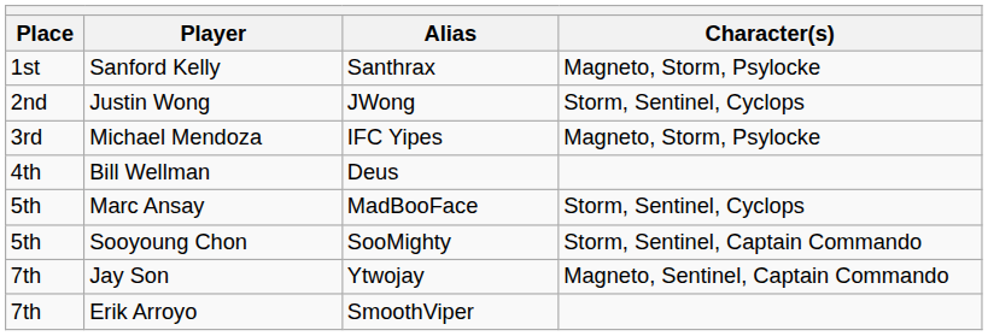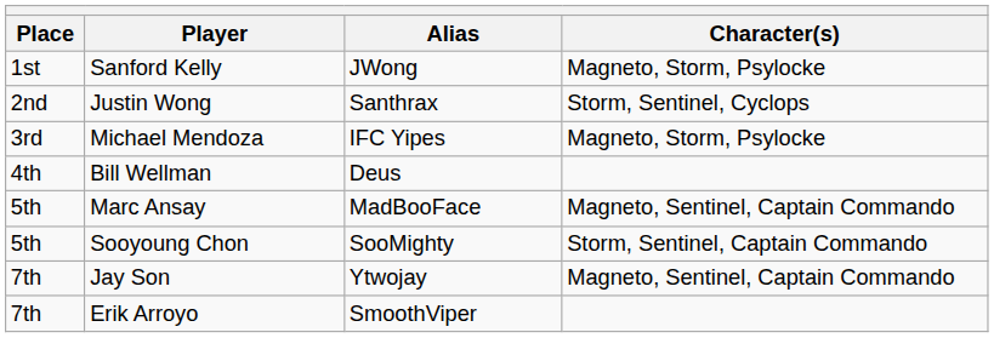Sanford Kelly | Alias: Santhrax -> JWong
Justin Wong | Alias: JWong -> Santhrax
Marc Ansay | Character(s): Storm, Sentinel, Cyclops -> Magneto, Sentinel, Captain Commando
